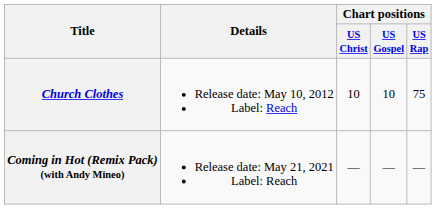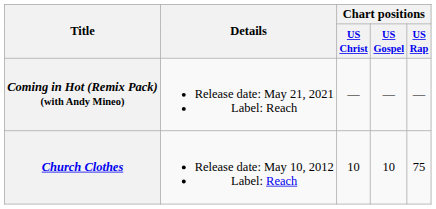rows swapped: Church Clothes <-> Coming in Hot (Remix Pack) (with Andy Mineo)
